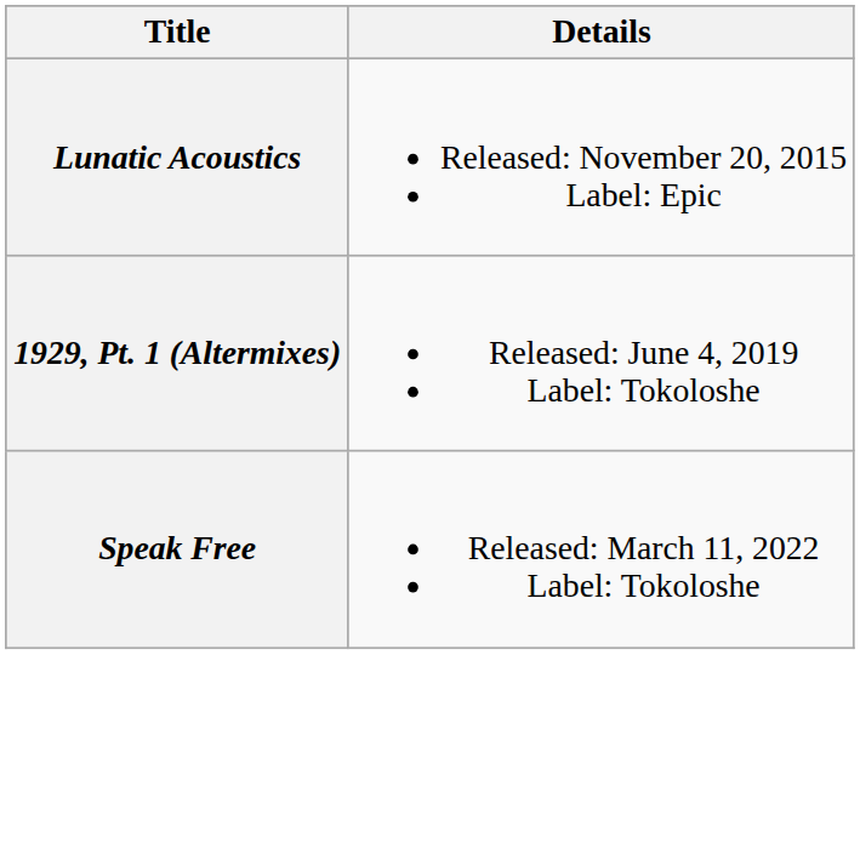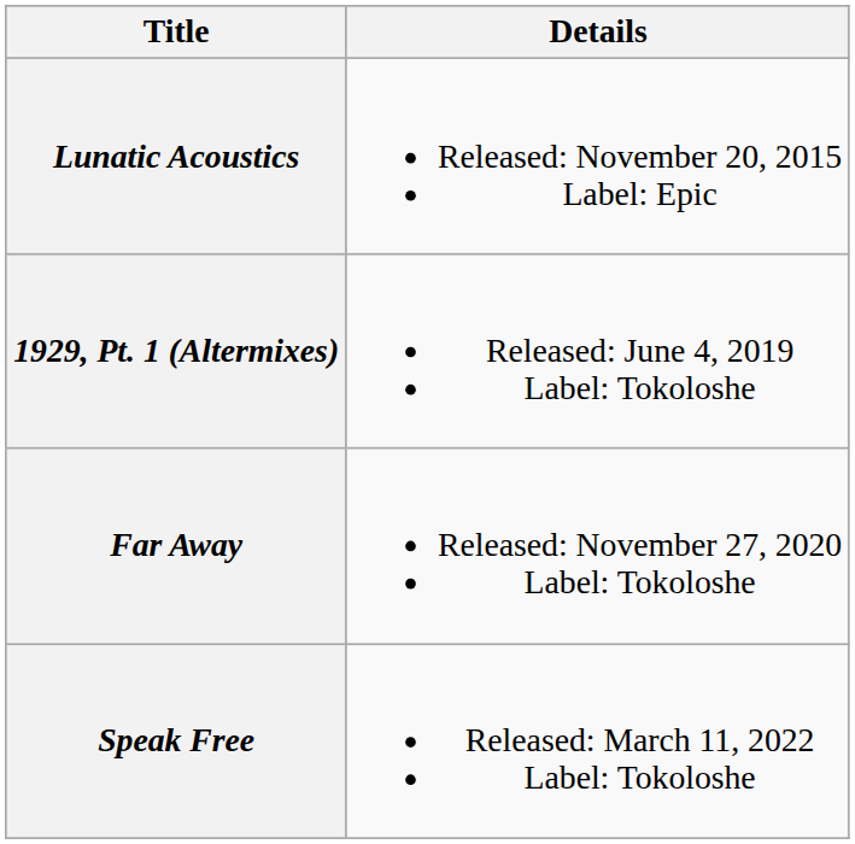+ row: Far Away | Released: November 27, 2020 Label: Tokoloshe
